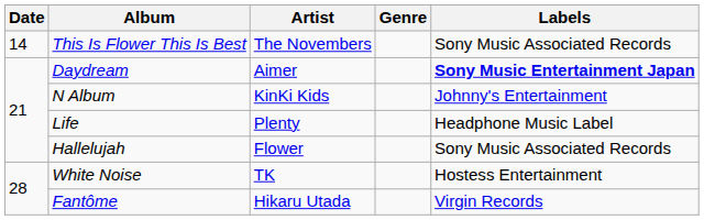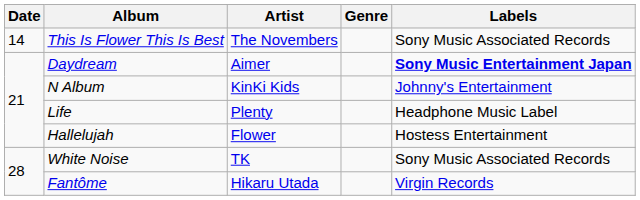Hallelujah | Labels: Sony Music Associated Records -> Hostess Entertainment
White Noise | Labels: Hostess Entertainment -> Sony Music Associated Records
